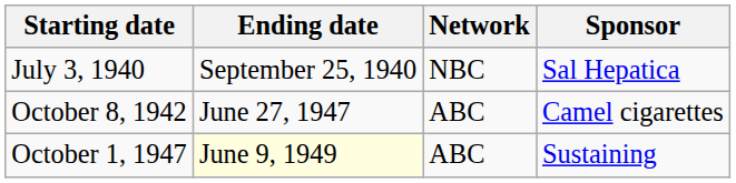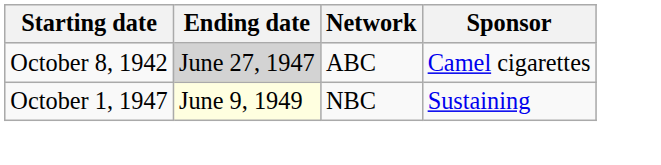- row: July 3, 1940 | September 25, 1940 | NBC | Sal Hepatica
October 8, 1942 | Ending date: no background -> lightgrey background
October 1, 1947 | Network: ABC -> NBC
